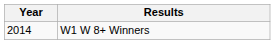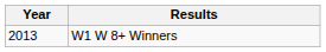W1 W 8+ Winners | Year: 2014 -> 2013
